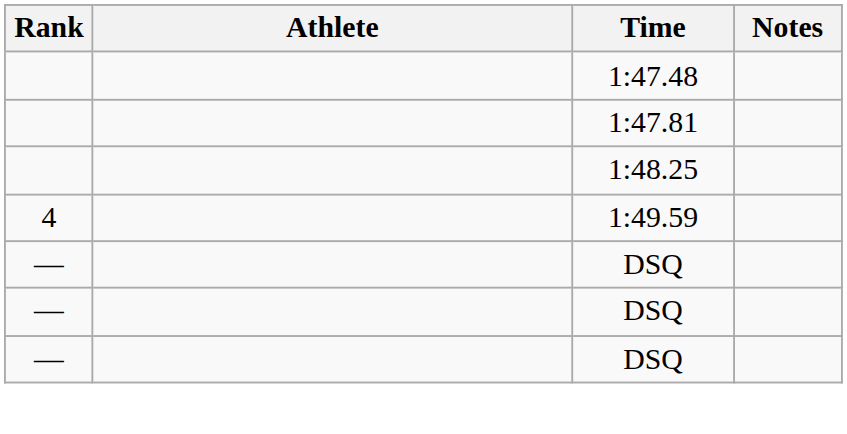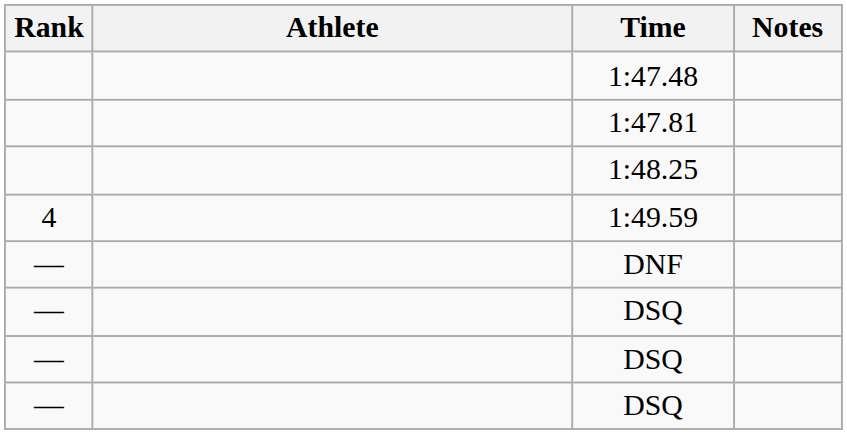+ row: — | DNF
